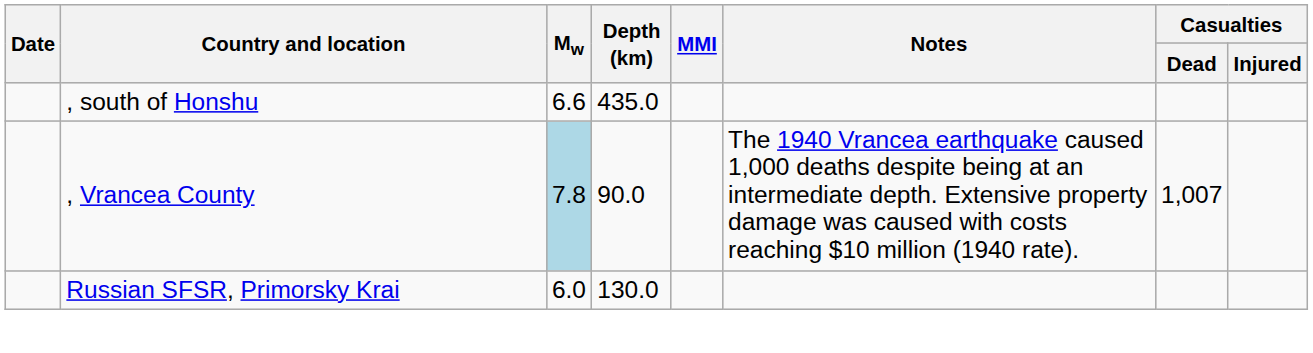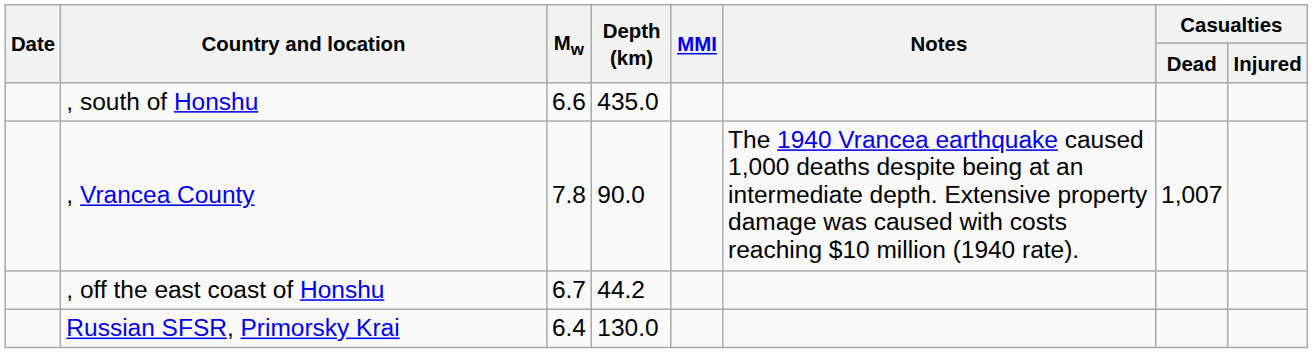, Vrancea County | Mw: lightblue background -> no background
+ row: , off the east coast of Honshu | 6.7 | 44.2
Russian SFSR, Primorsky Krai | Mw: 6.0 -> 6.4
